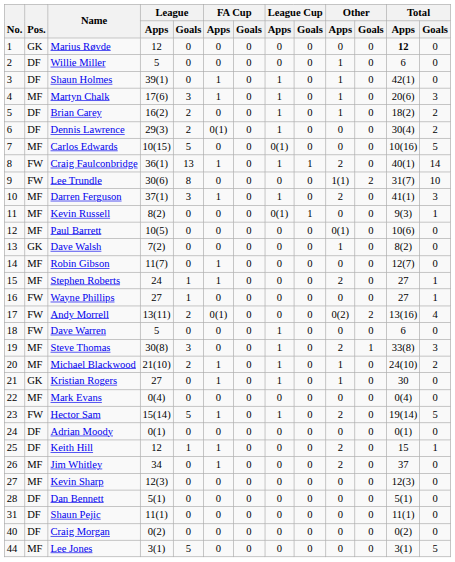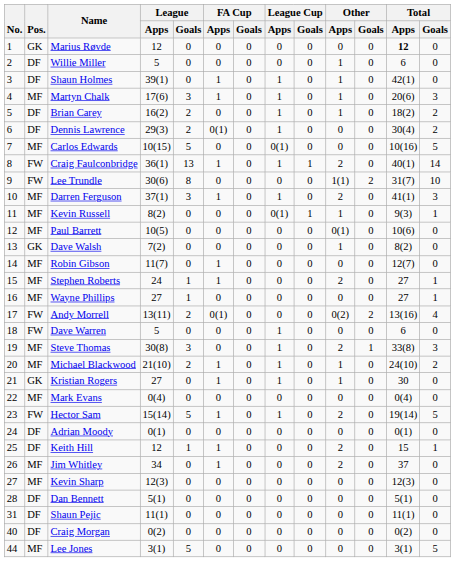Kevin Russell | Other / Apps: 0 -> 1
Wayne Phillips | Pos.: FW -> MF
